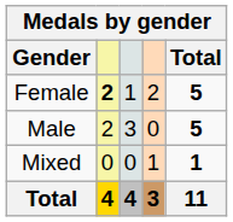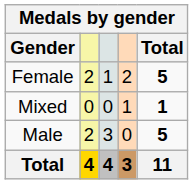Female | column 2: bold -> normal
rows swapped: Male <-> Mixed
